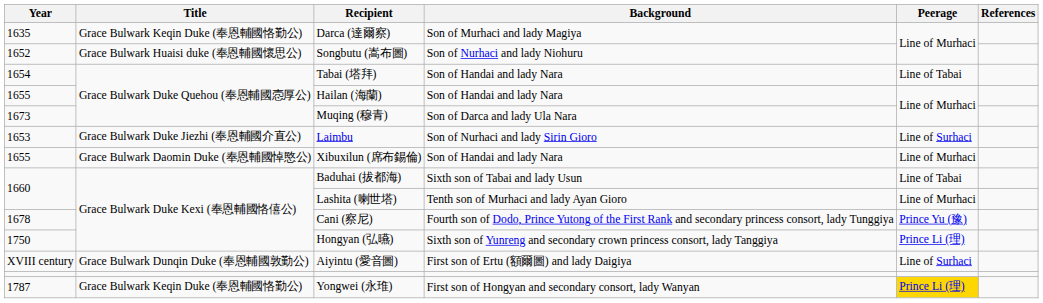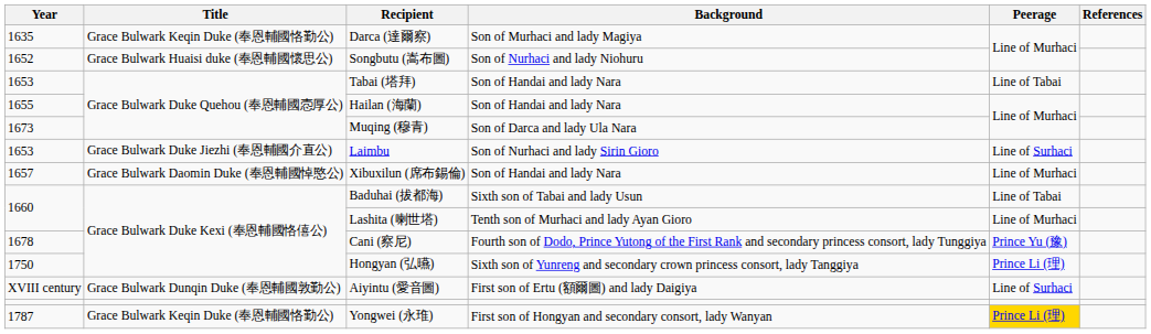Tabai (塔拜) | Year: 1654 -> 1653
Xibuxilun (席布錫倫) | Year: 1655 -> 1657
